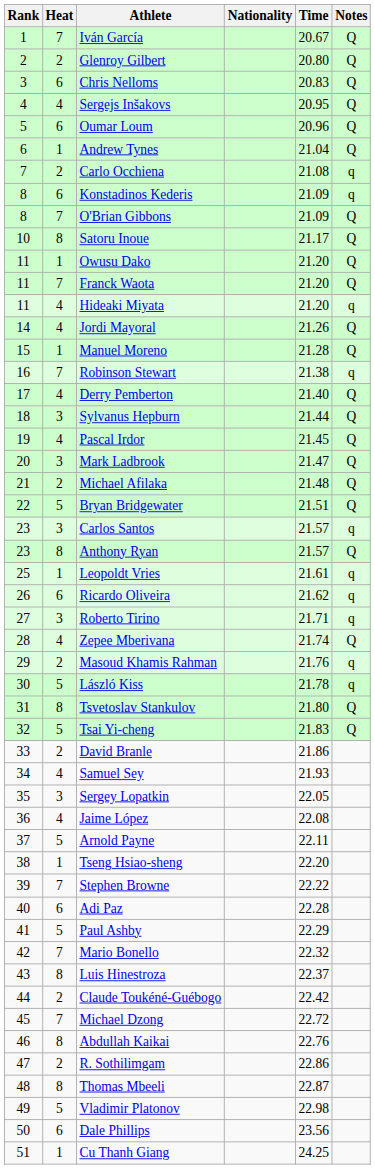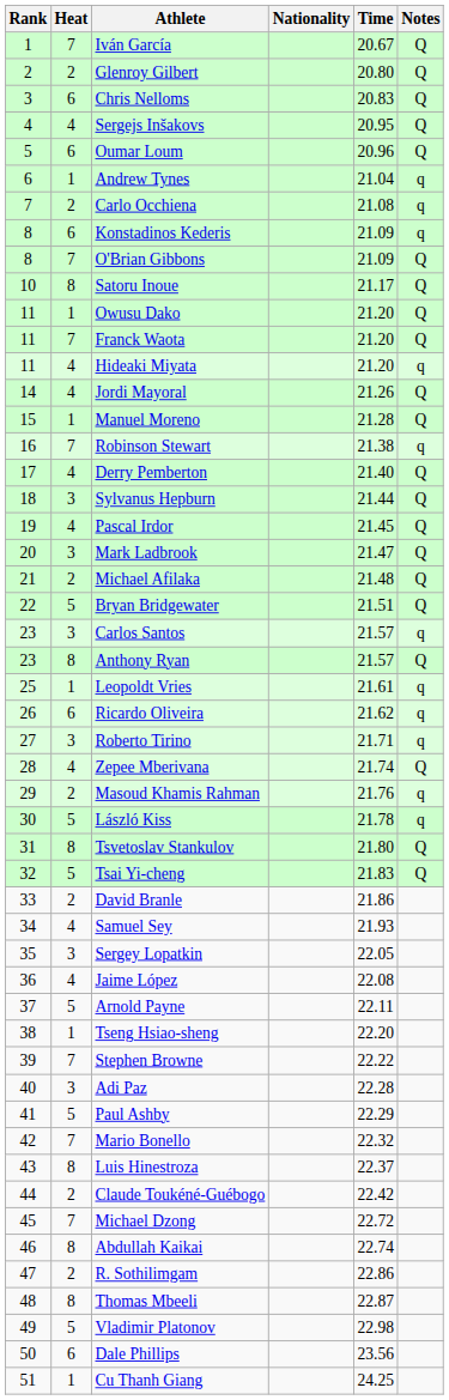Andrew Tynes | Notes: Q -> q
Adi Paz | Heat: 6 -> 3
Abdullah Kaikai | Time: 22.76 -> 22.74
